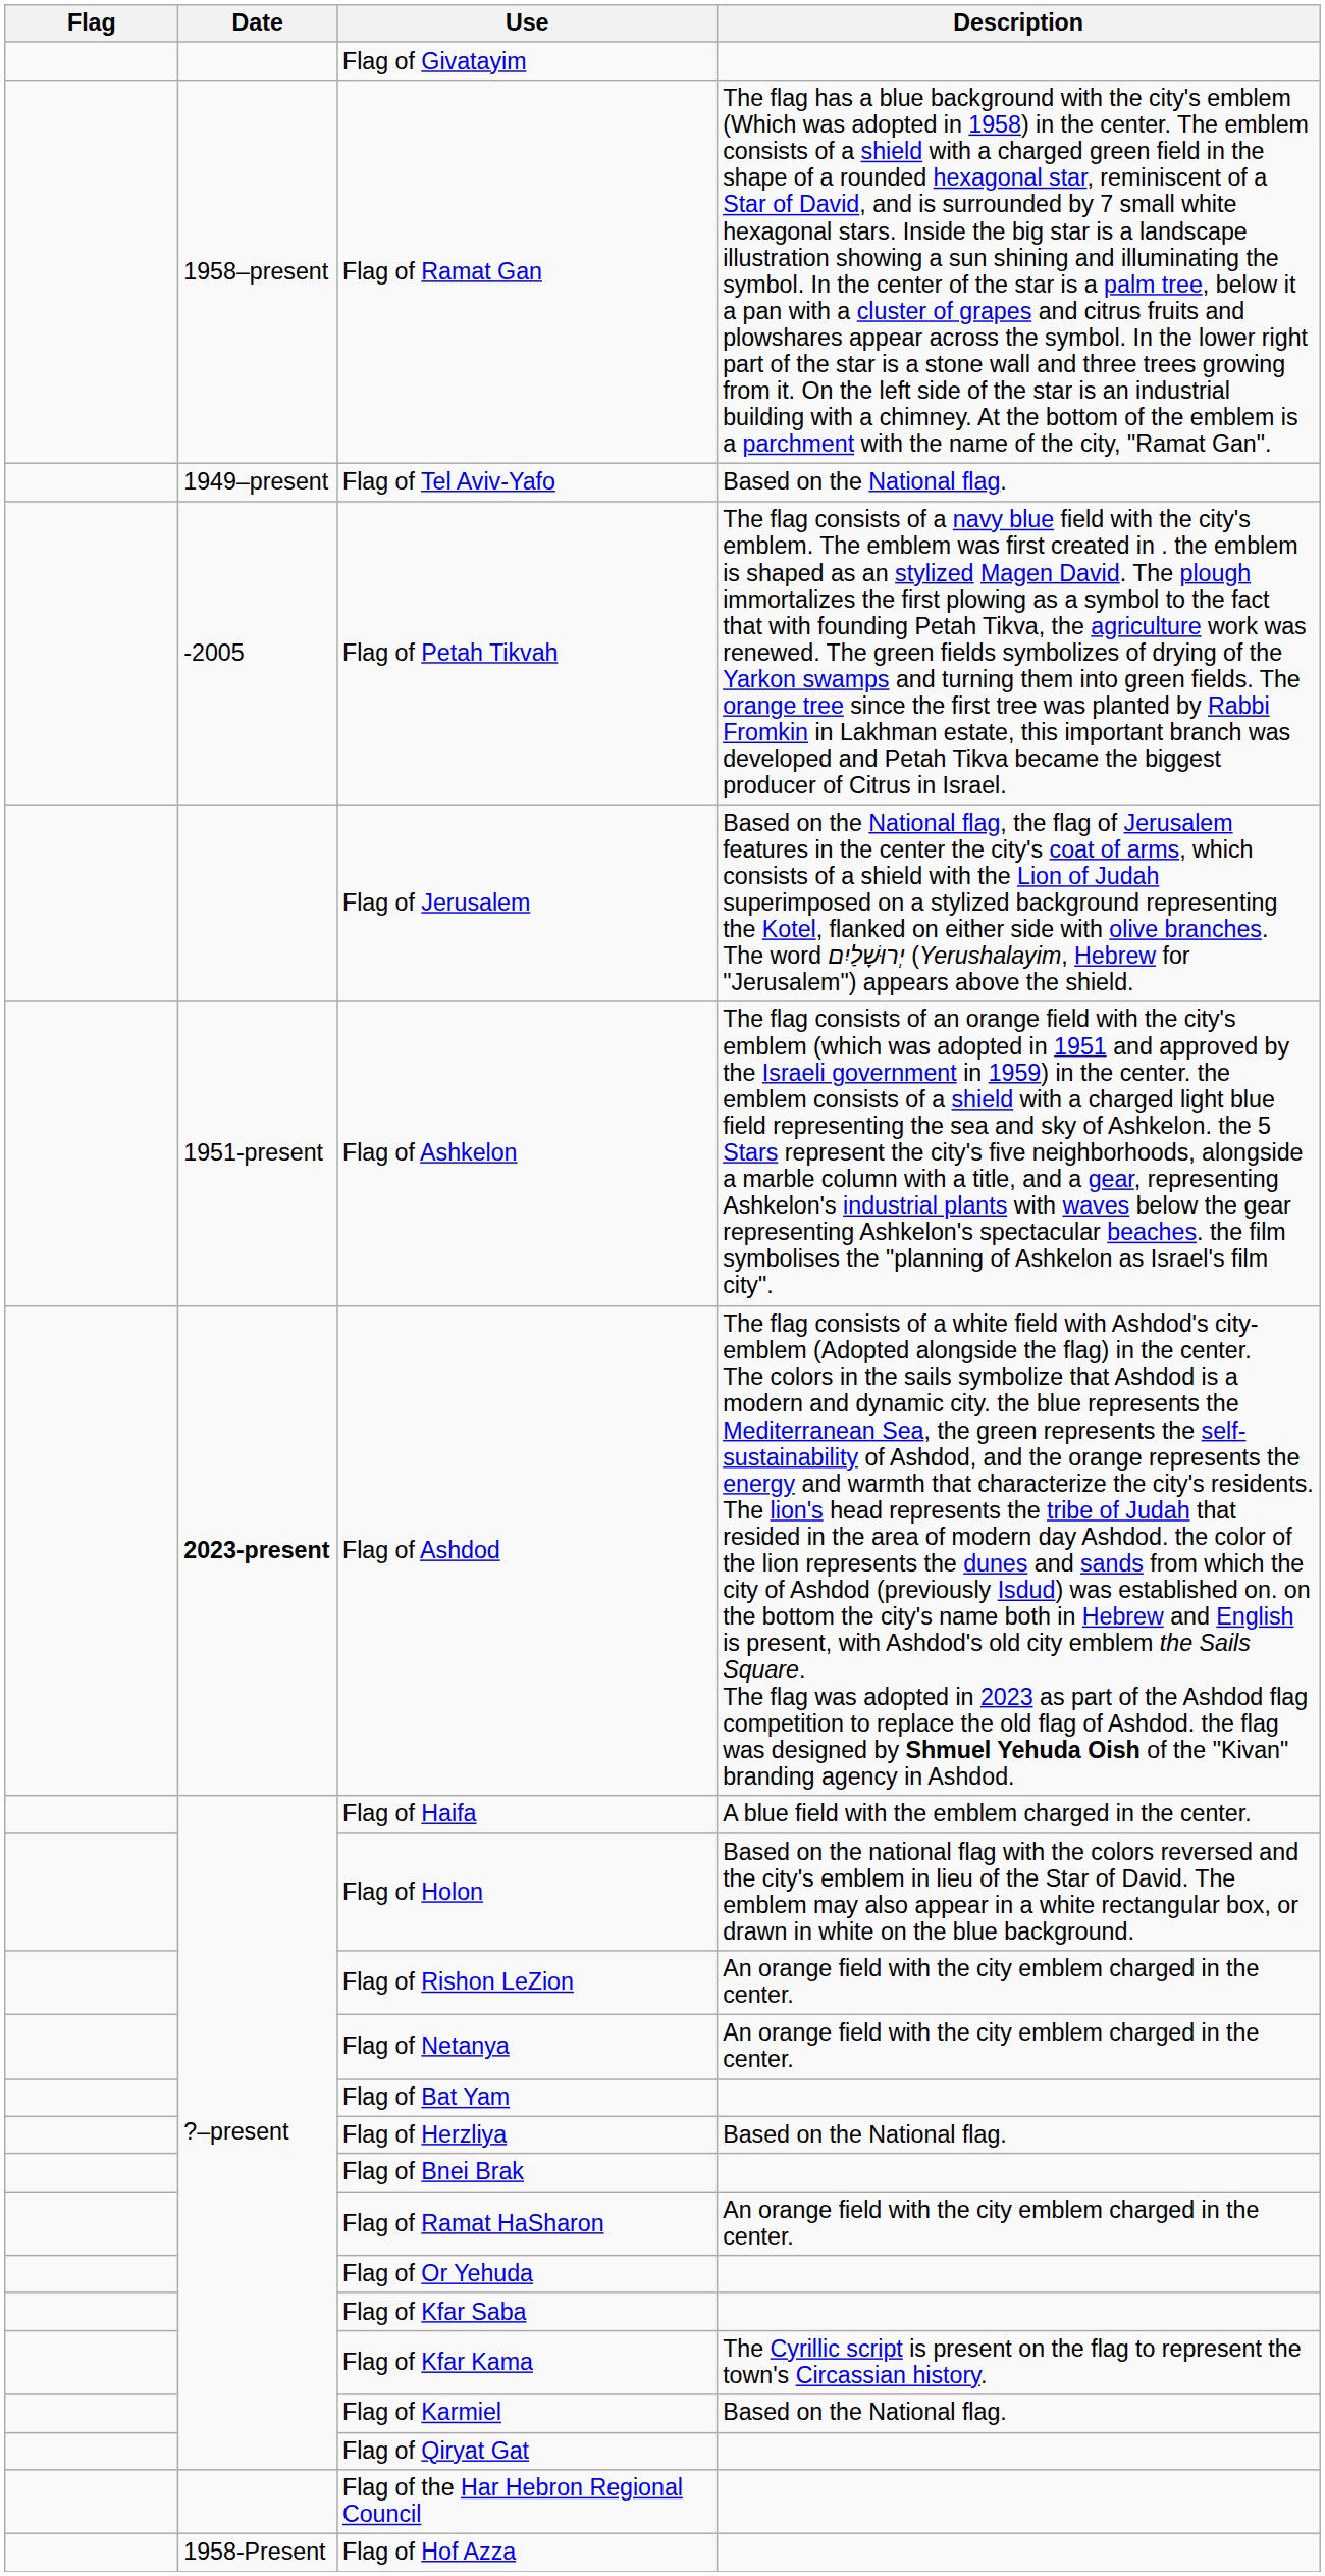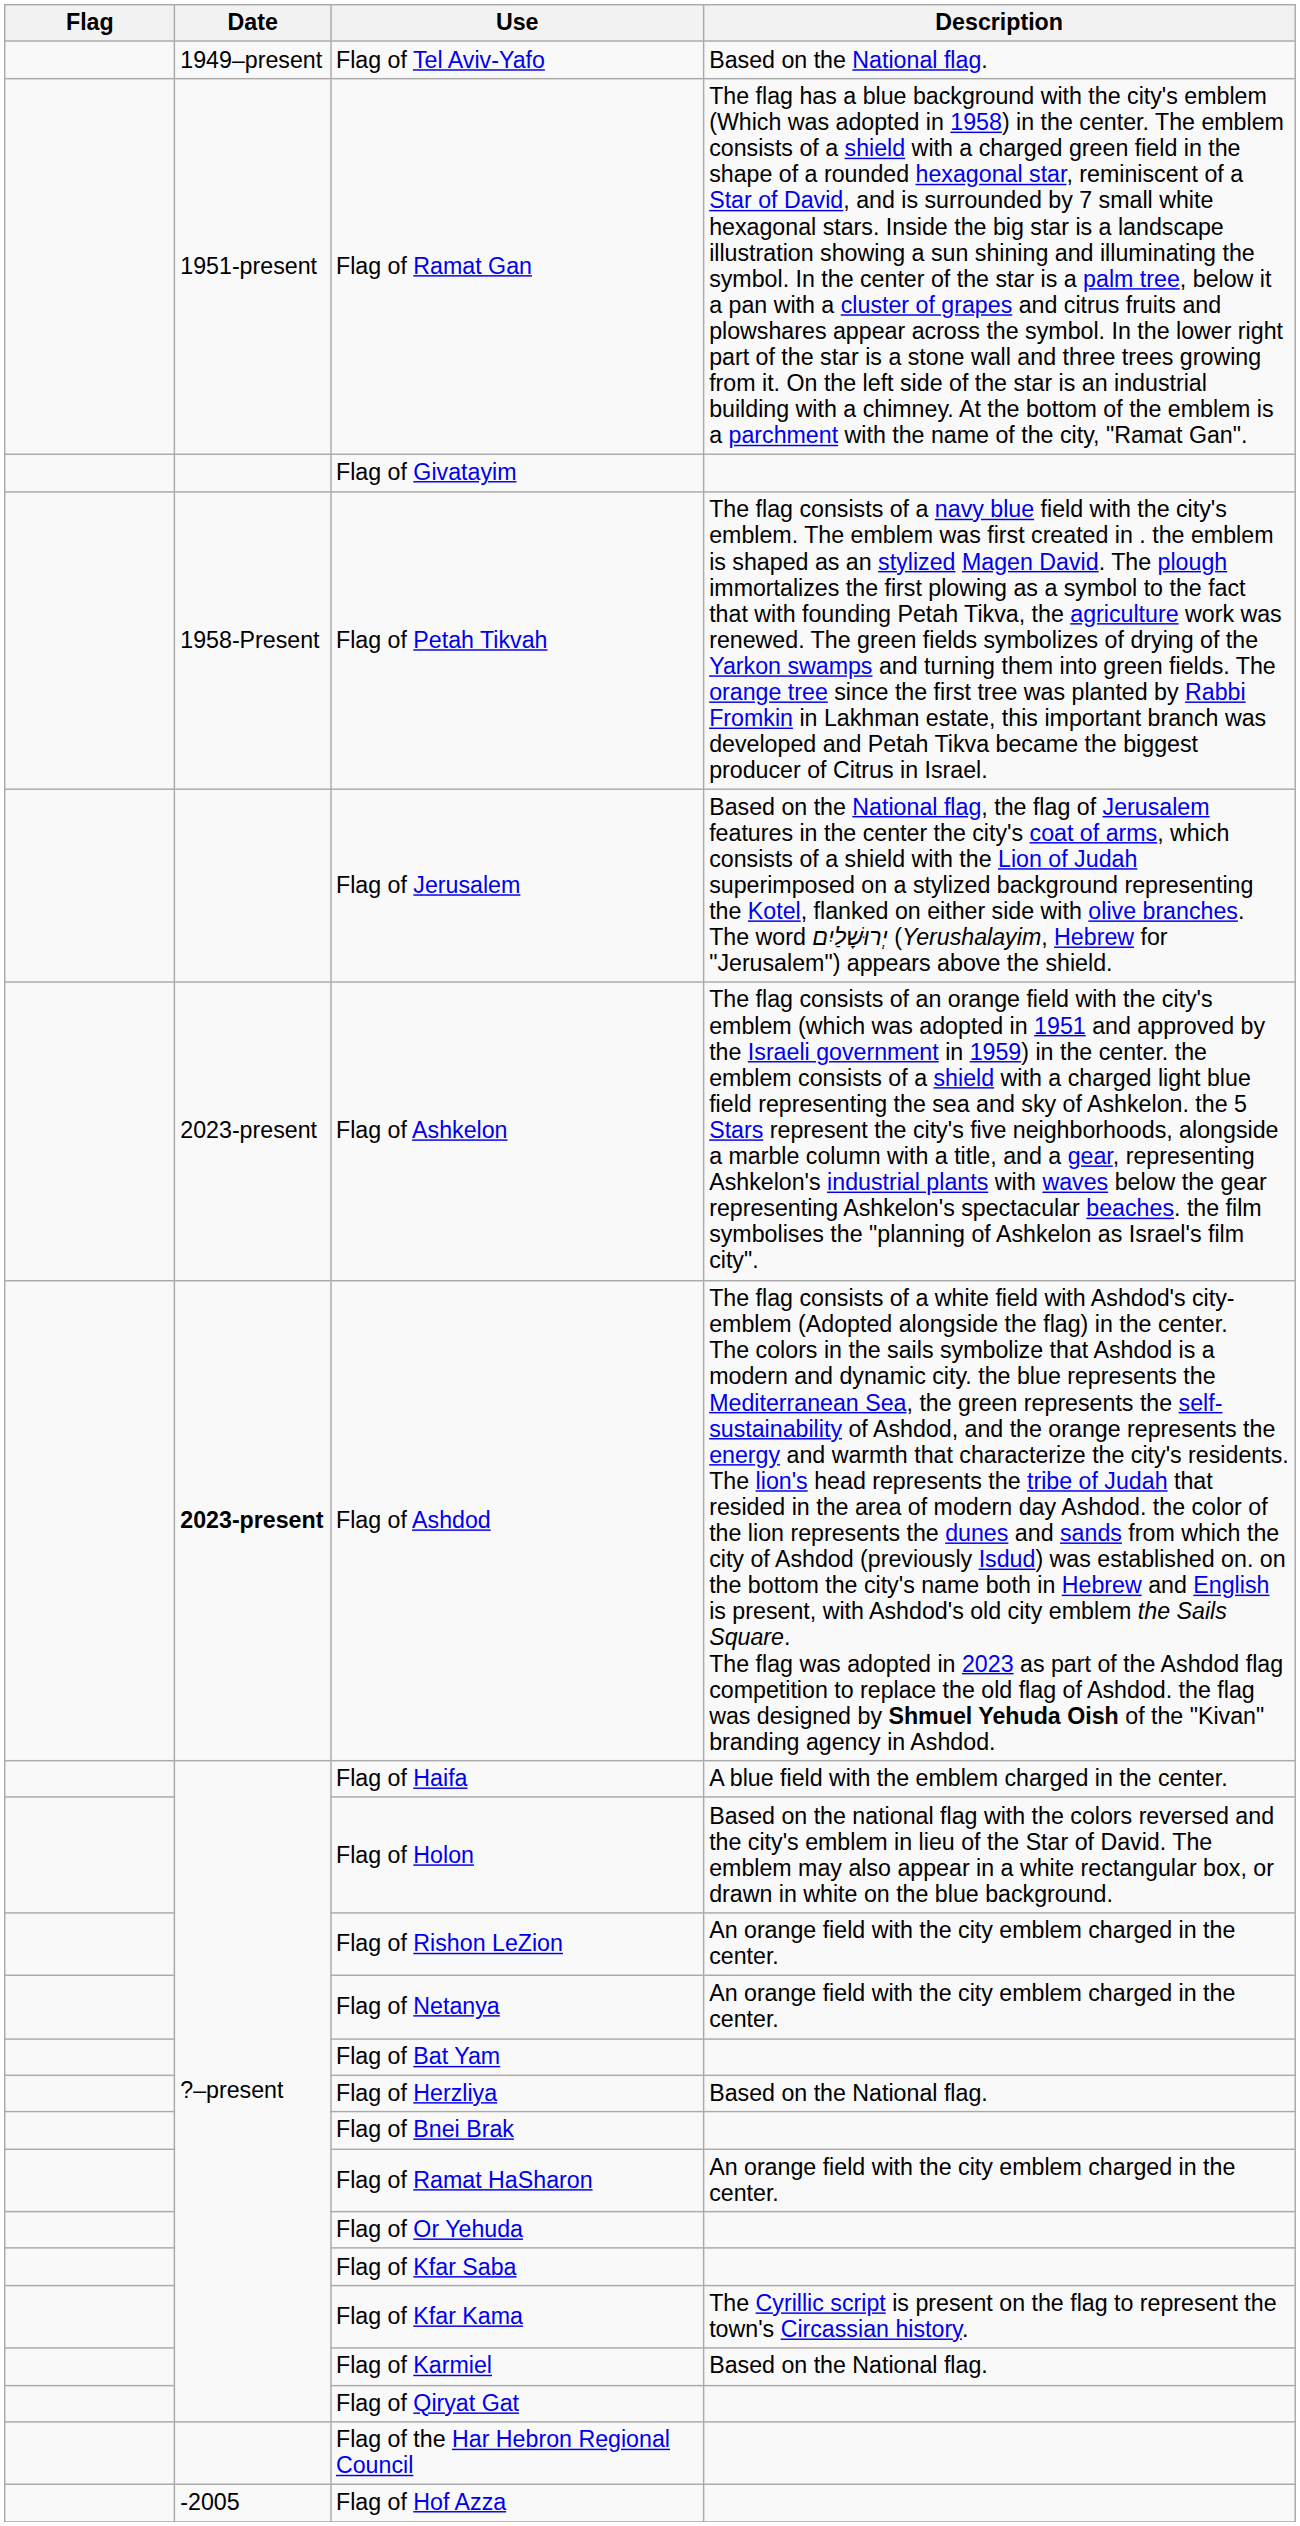rows swapped: Flag of Tel Aviv-Yafo <-> Flag of Givatayim
Flag of Ramat Gan | Date: 1958–present -> 1951-present
Flag of Petah Tikvah | Date: -2005 -> 1958-Present
Flag of Ashkelon | Date: 1951-present -> 2023-present
Flag of Hof Azza | Date: 1958-Present -> -2005
